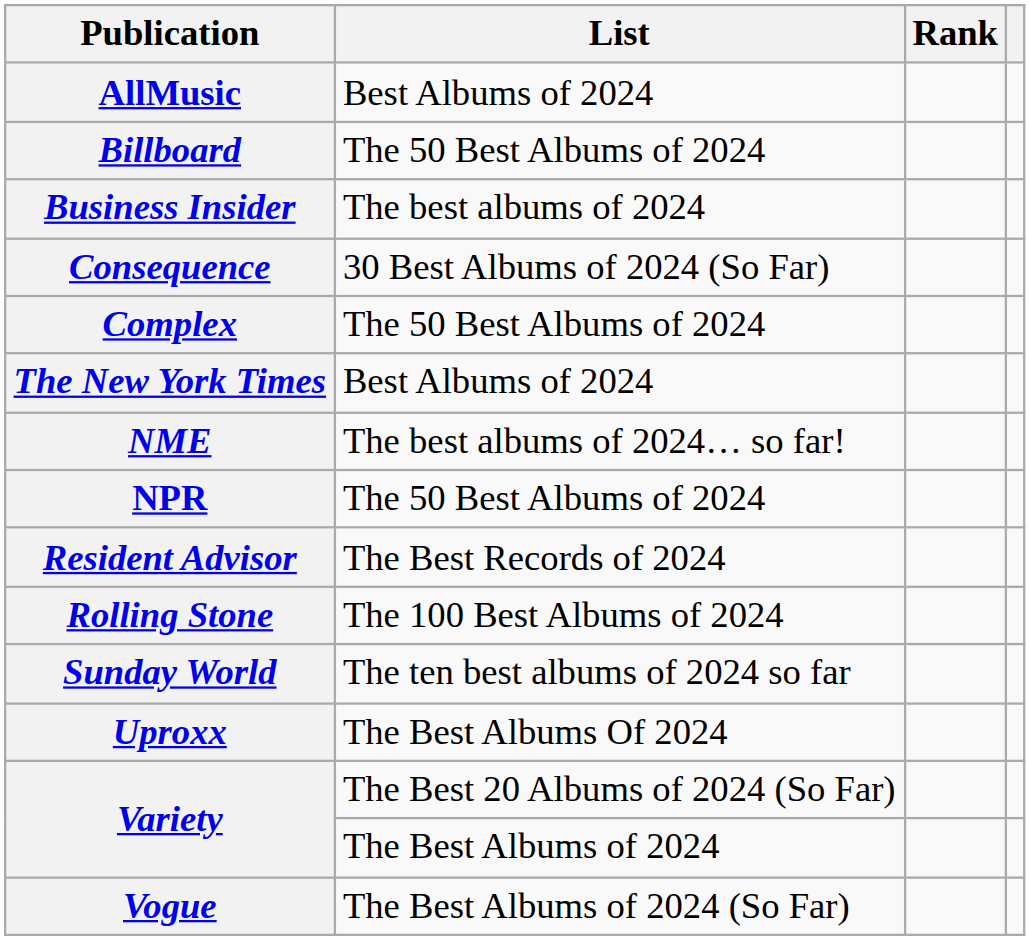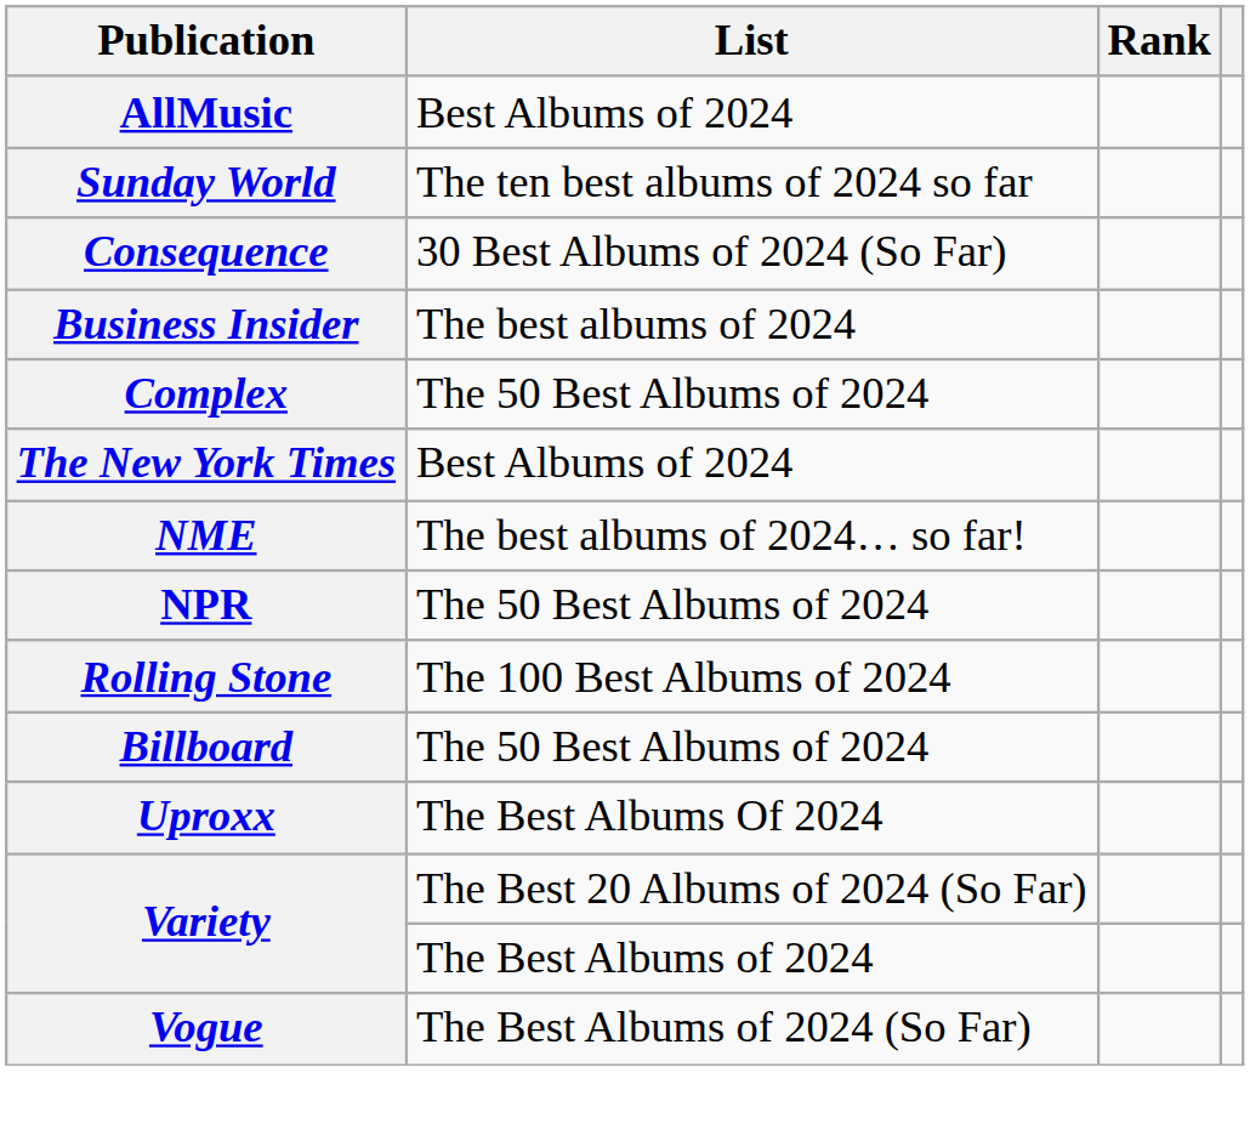rows swapped: Billboard <-> Sunday World
rows swapped: Business Insider <-> Consequence
- row: Resident Advisor | The Best Records of 2024
